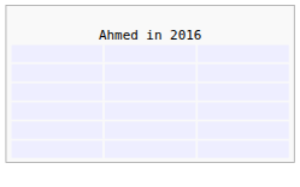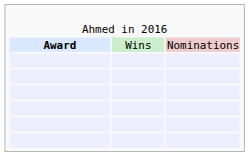+ row: Award | Wins | Nominations
